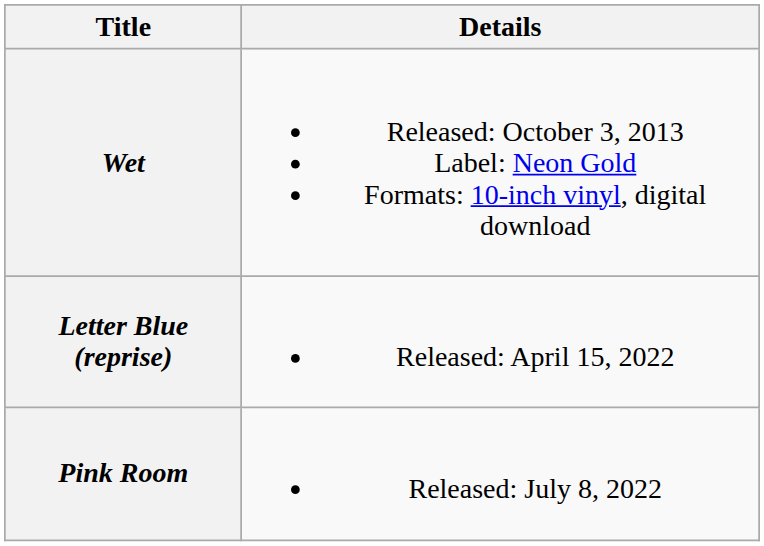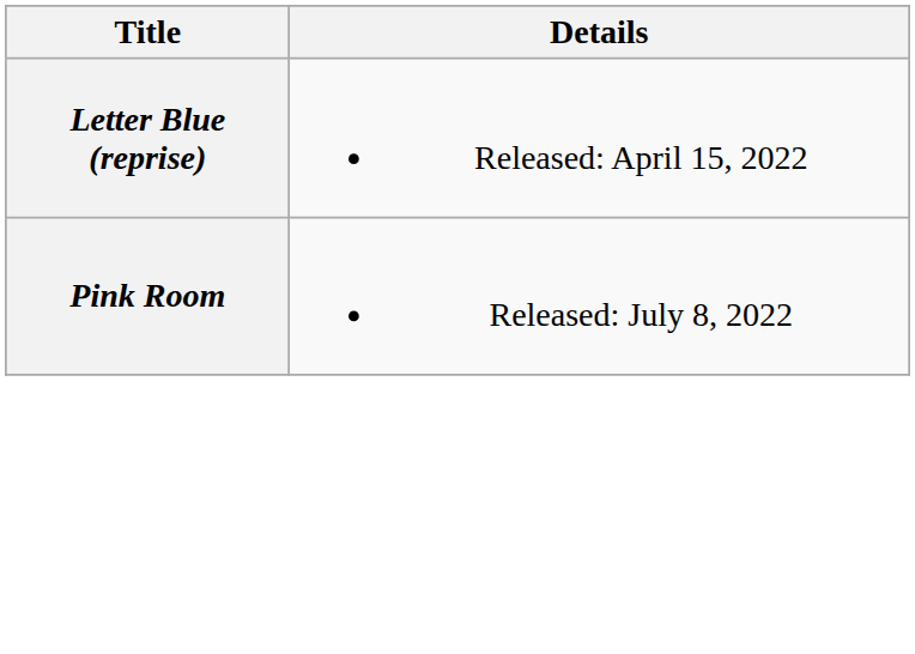- row: Wet | Released: October 3, 2013 Label: Neon Gold Formats: 10-inch vinyl, digital download
